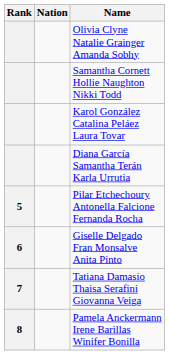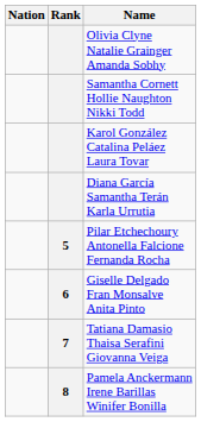columns swapped: Rank <-> Nation
